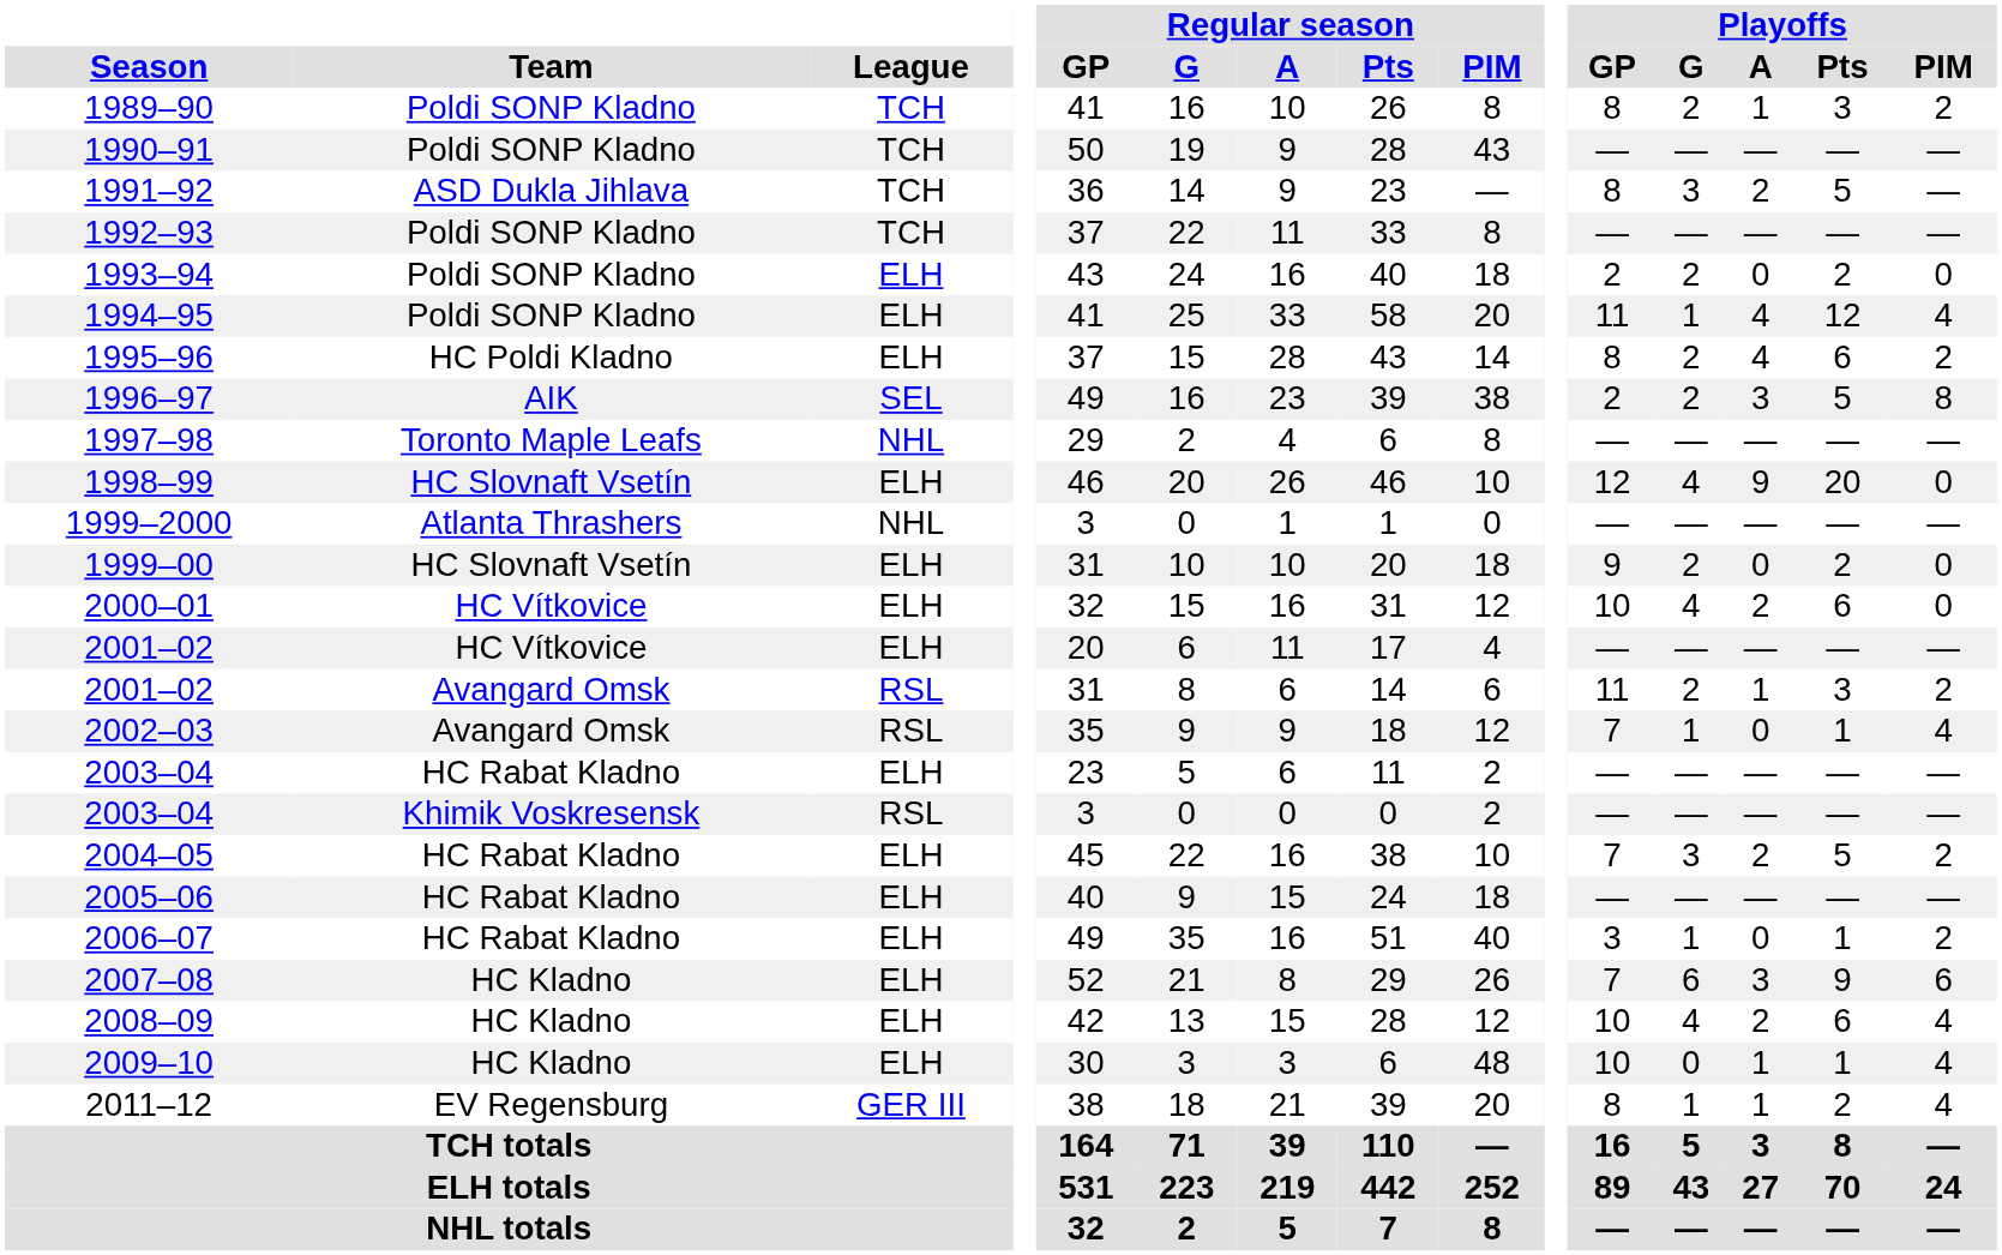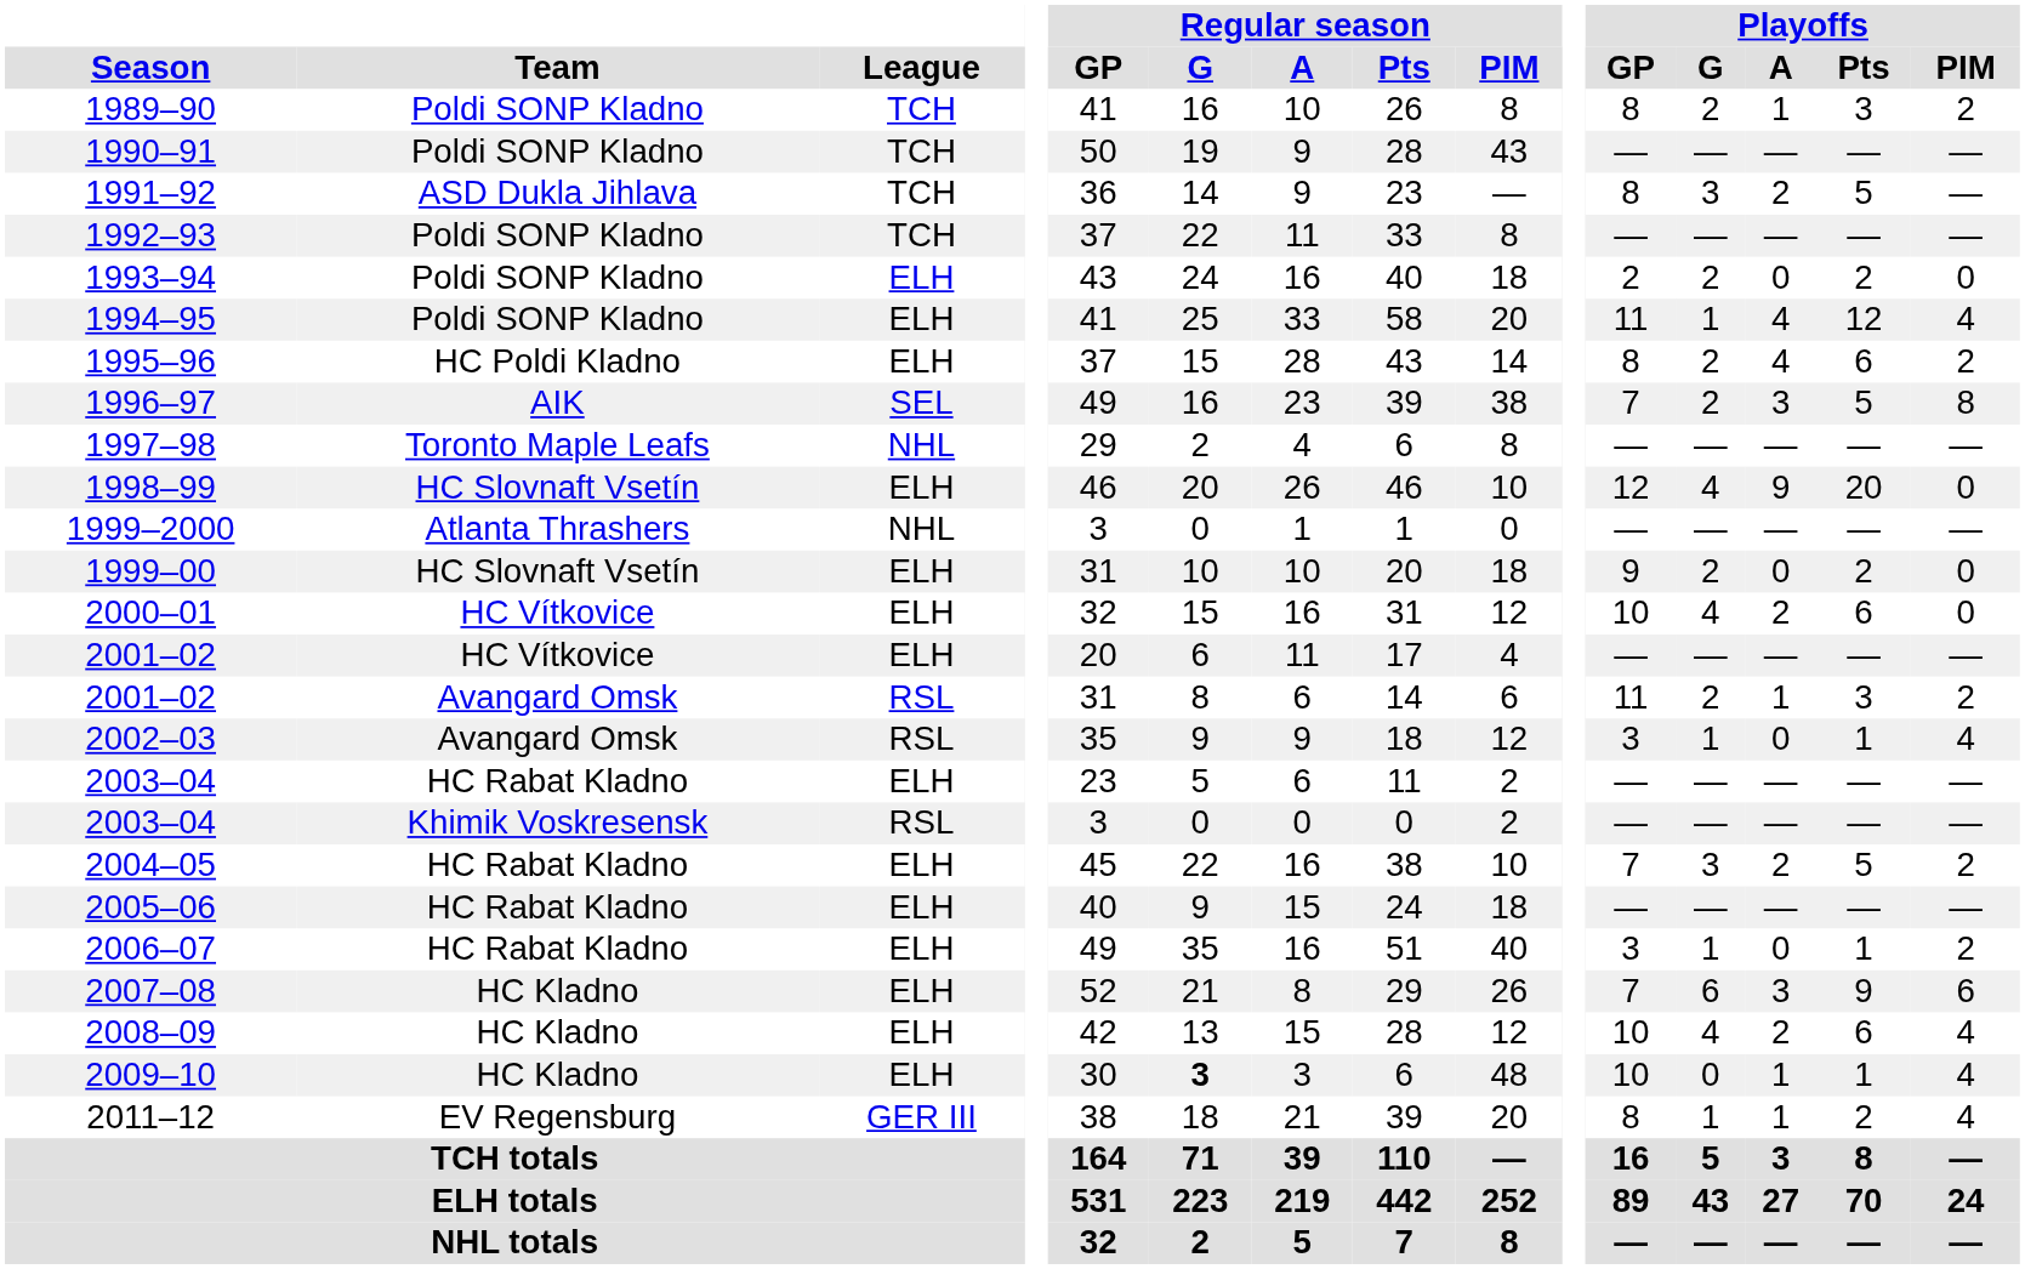1996–97 | Playoffs / GP: 2 -> 7
2002–03 | Playoffs / GP: 7 -> 3
2009–10 | Regular season / G: normal -> bold
